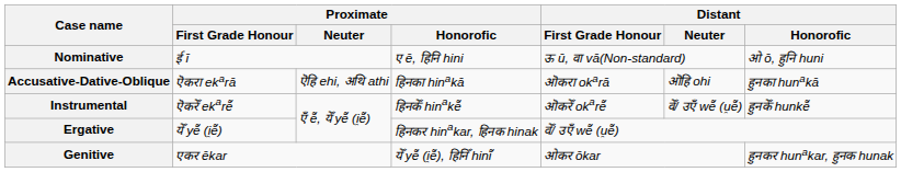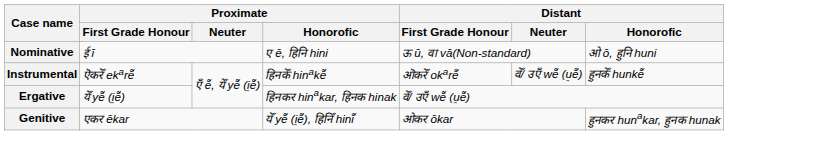- row: Accusative-Dative-Oblique | ऎकरा ekarā | ऎहि ehi, अथि athi | हिनका hinakā | ऒकरा okarā | ऒहि ohi | हुनका hunakā
